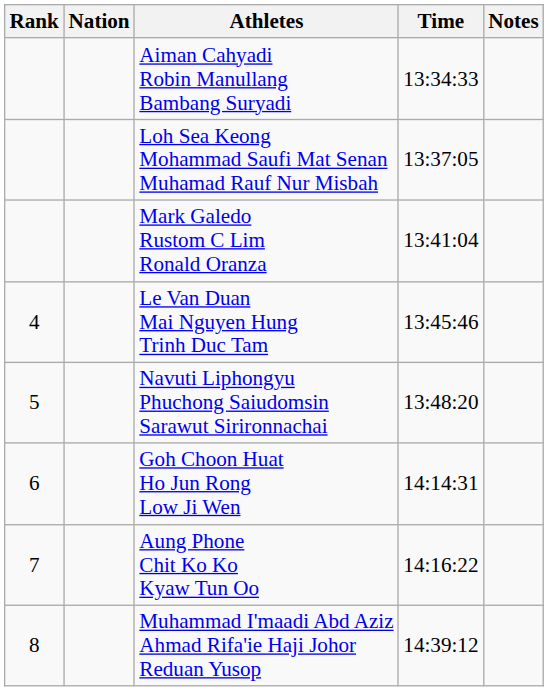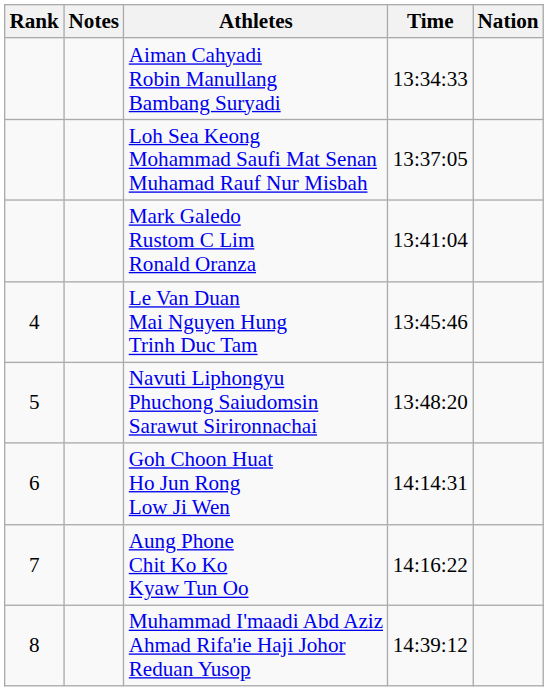columns swapped: Nation <-> Notes
